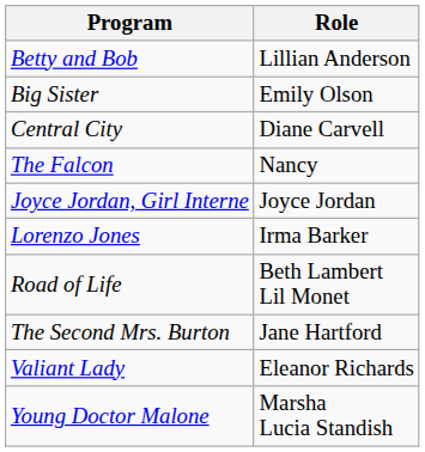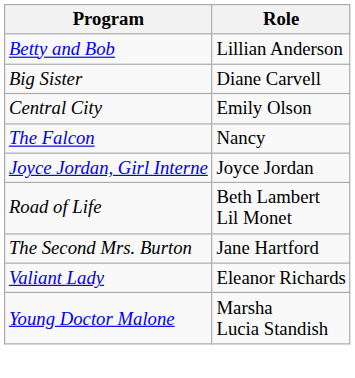Big Sister | Role: Emily Olson -> Diane Carvell
Central City | Role: Diane Carvell -> Emily Olson
- row: Lorenzo Jones | Irma Barker
